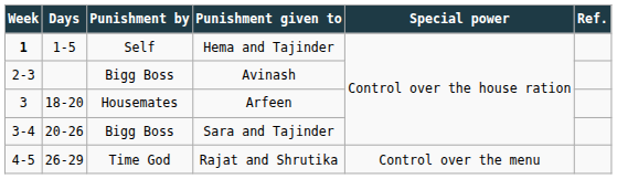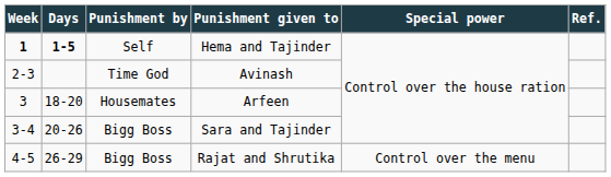Hema and Tajinder | Days: normal -> bold
Avinash | Punishment by: Bigg Boss -> Time God
Rajat and Shrutika | Punishment by: Time God -> Bigg Boss
